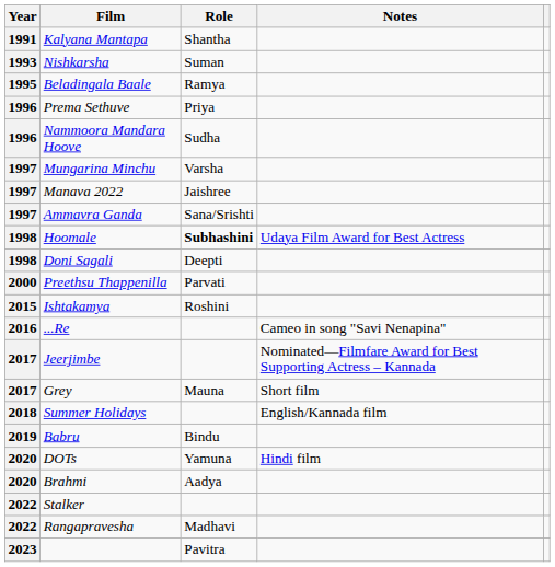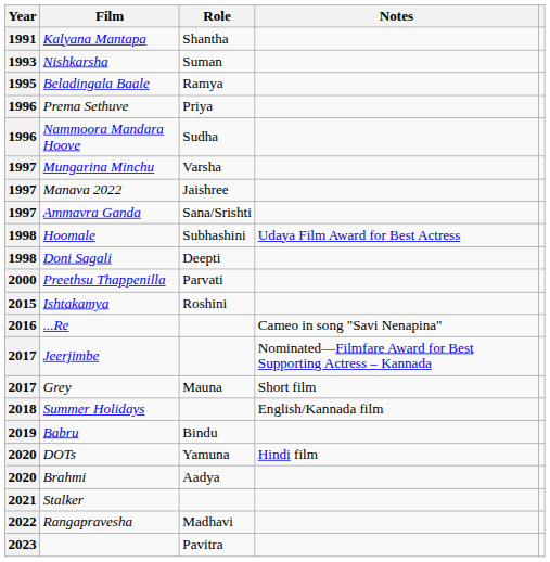Hoomale | Role: bold -> normal
Stalker | Year: 2022 -> 2021
